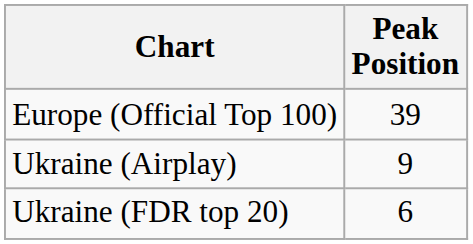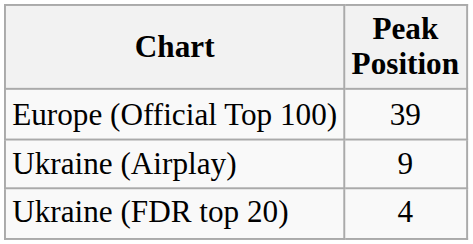Ukraine (FDR top 20) | Peak Position: 6 -> 4
